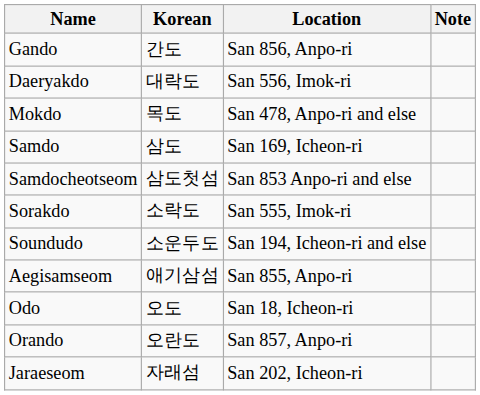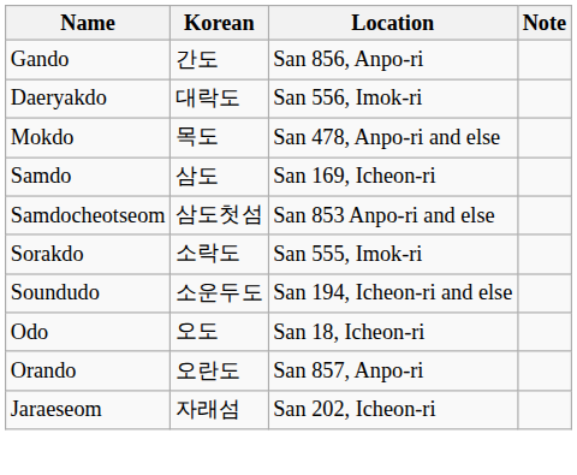- row: Aegisamseom | 애기삼섬 | San 855, Anpo-ri
